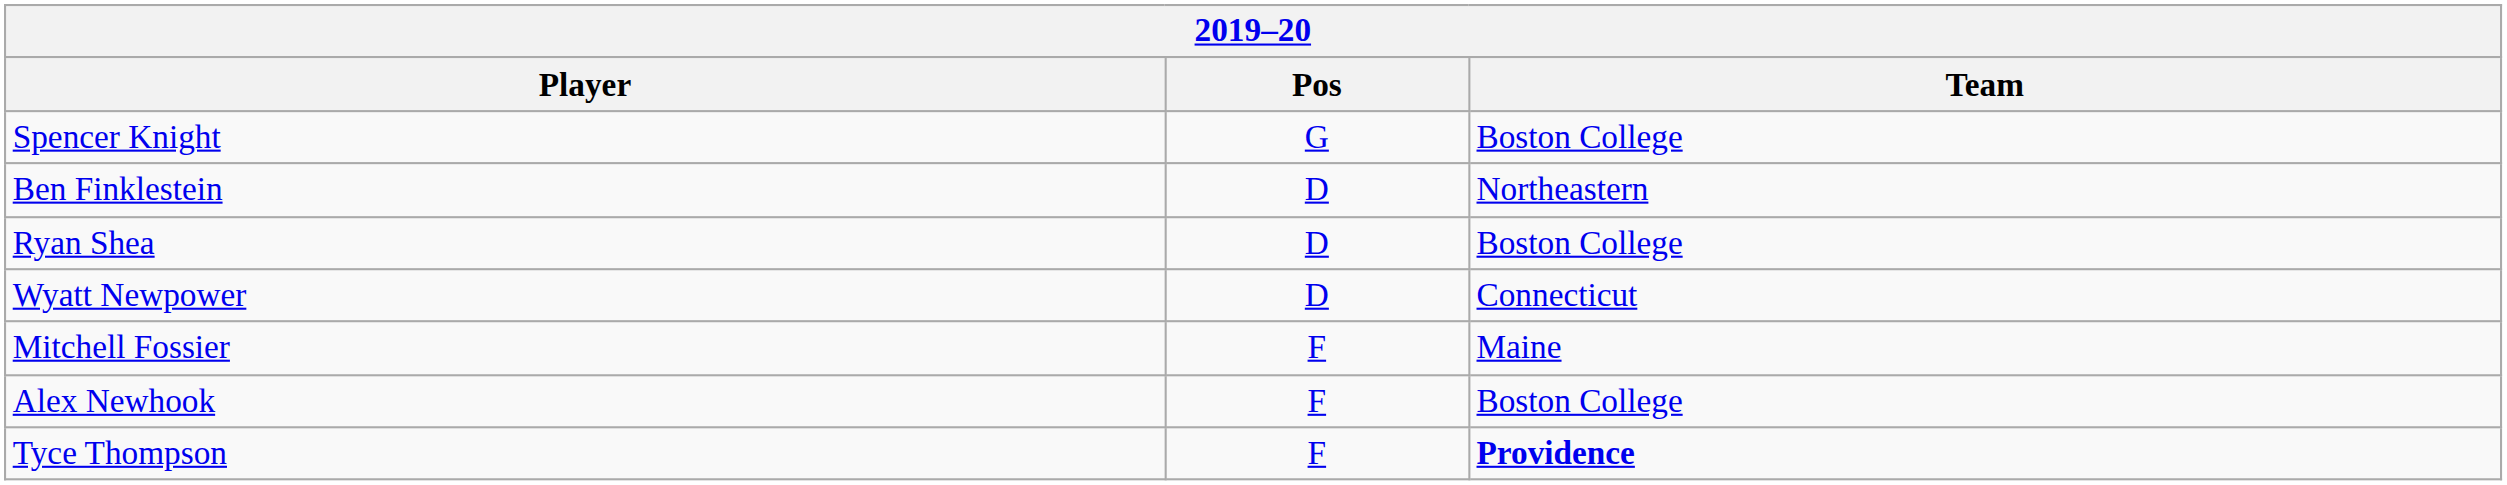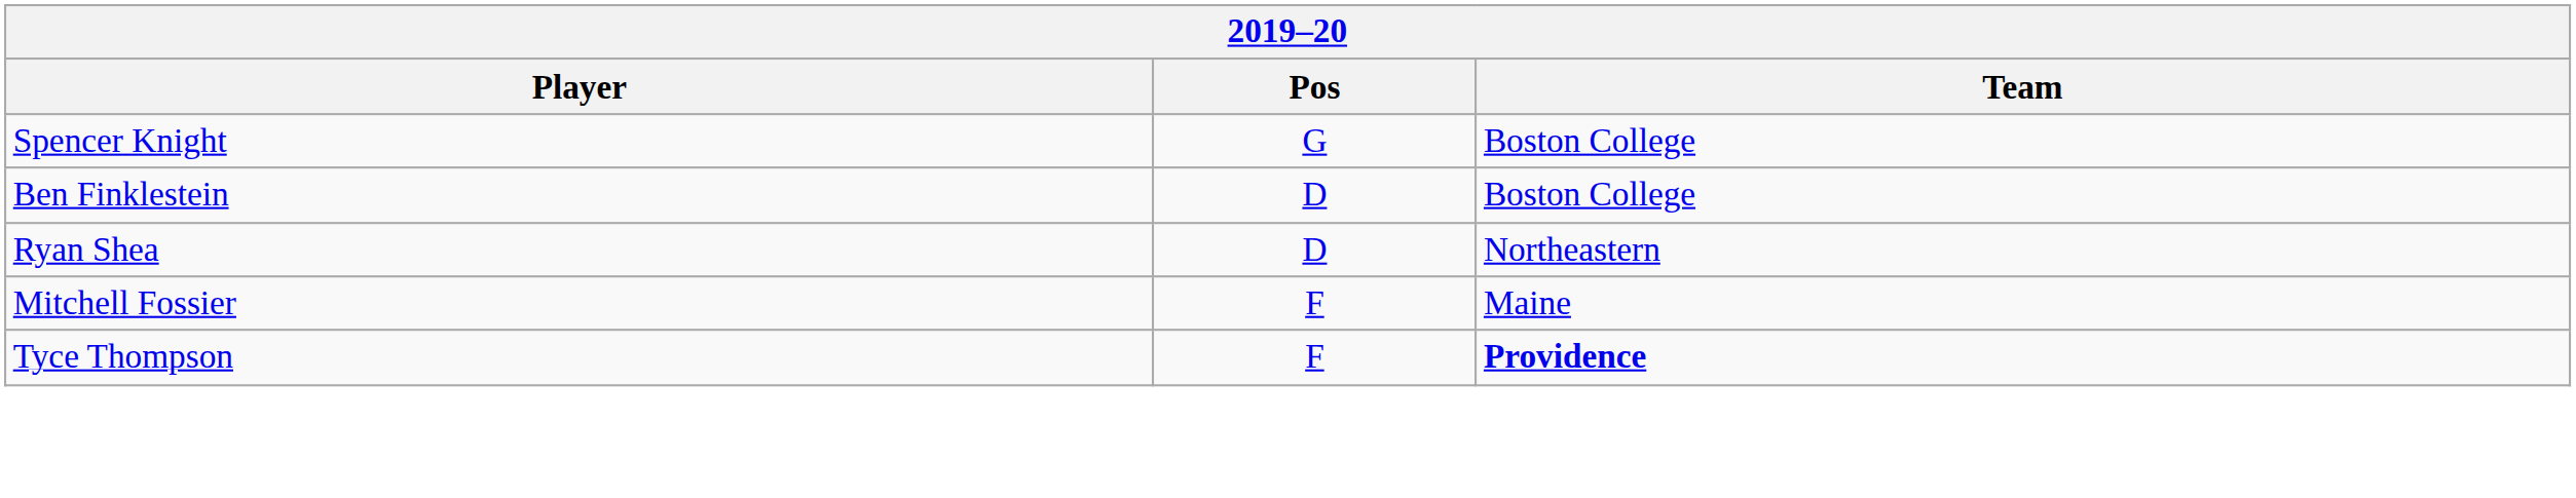Ben Finklestein | Team: Northeastern -> Boston College
Ryan Shea | Team: Boston College -> Northeastern
- row: Wyatt Newpower | D | Connecticut
- row: Alex Newhook | F | Boston College
